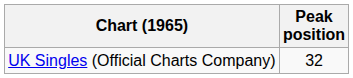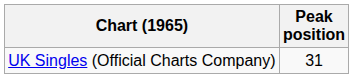UK Singles (Official Charts Company) | Peak position: 32 -> 31
